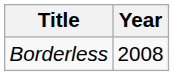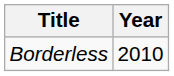Borderless | Year: 2008 -> 2010
